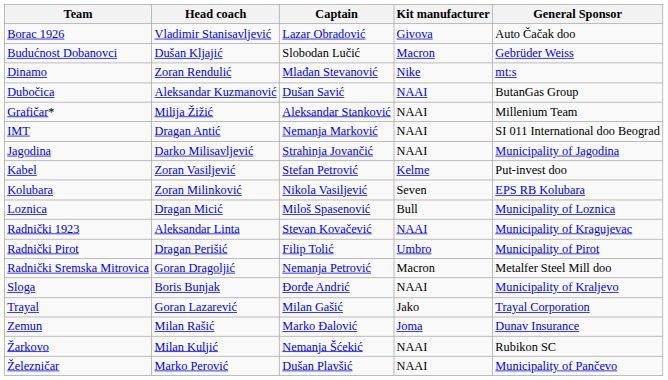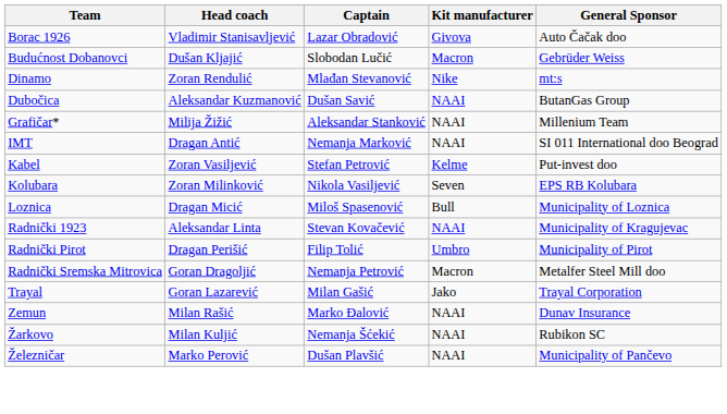- row: Jagodina | Darko Milisavljević | Strahinja Jovančić | NAAI | Municipality of Jagodina
- row: Sloga | Boris Bunjak | Đorđe Andrić | NAAI | Municipality of Kraljevo
Zemun | Kit manufacturer: Joma -> NAAI
